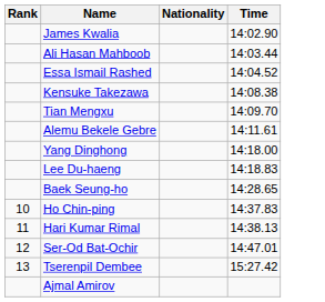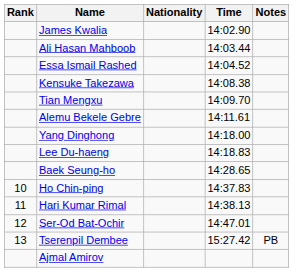+ column: Notes | PB
